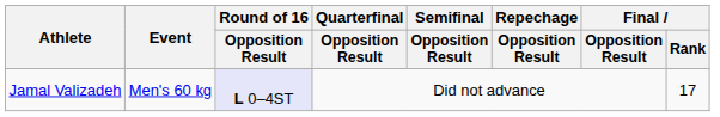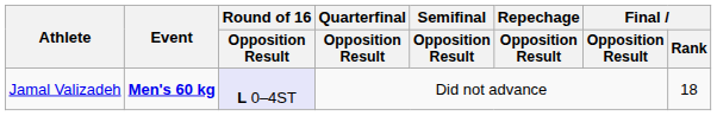Jamal Valizadeh | Event: normal -> bold
Jamal Valizadeh | Final / Rank: 17 -> 18
